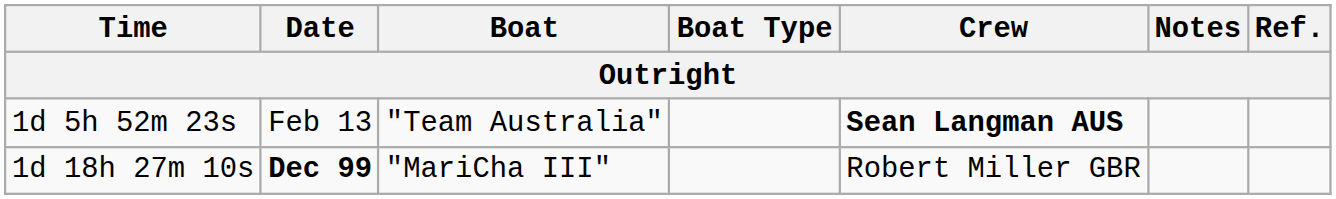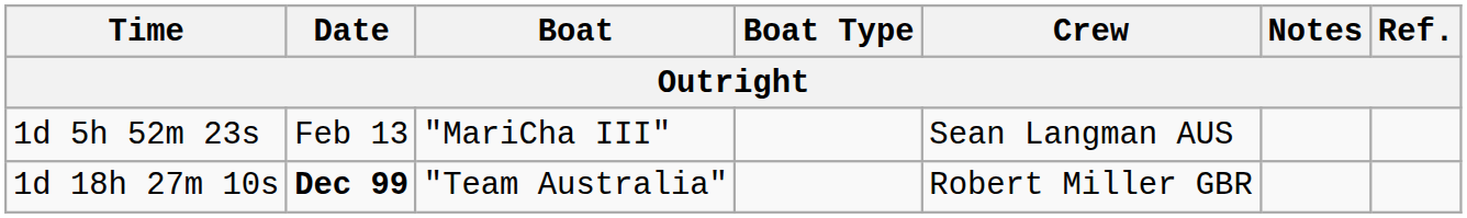1d 5h 52m 23s | Boat: "Team Australia" -> "MariCha III"
1d 5h 52m 23s | Crew: bold -> normal
1d 18h 27m 10s | Boat: "MariCha III" -> "Team Australia"
